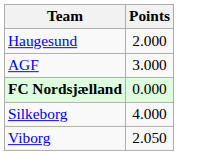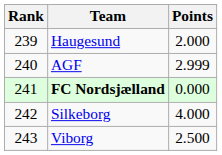+ column: Rank | 239 | 240 | 241 | 242 | 243
AGF | Points: 3.000 -> 2.999
Viborg | Points: 2.050 -> 2.500
